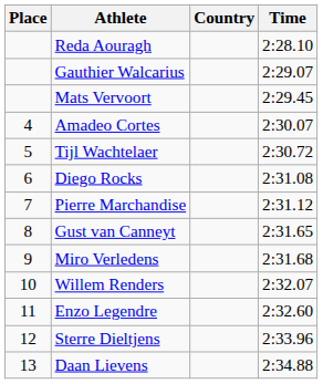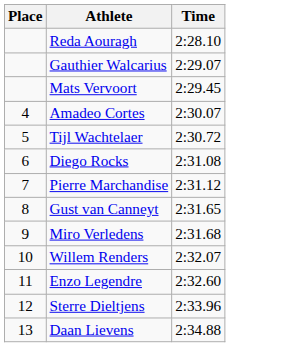- column: Country
